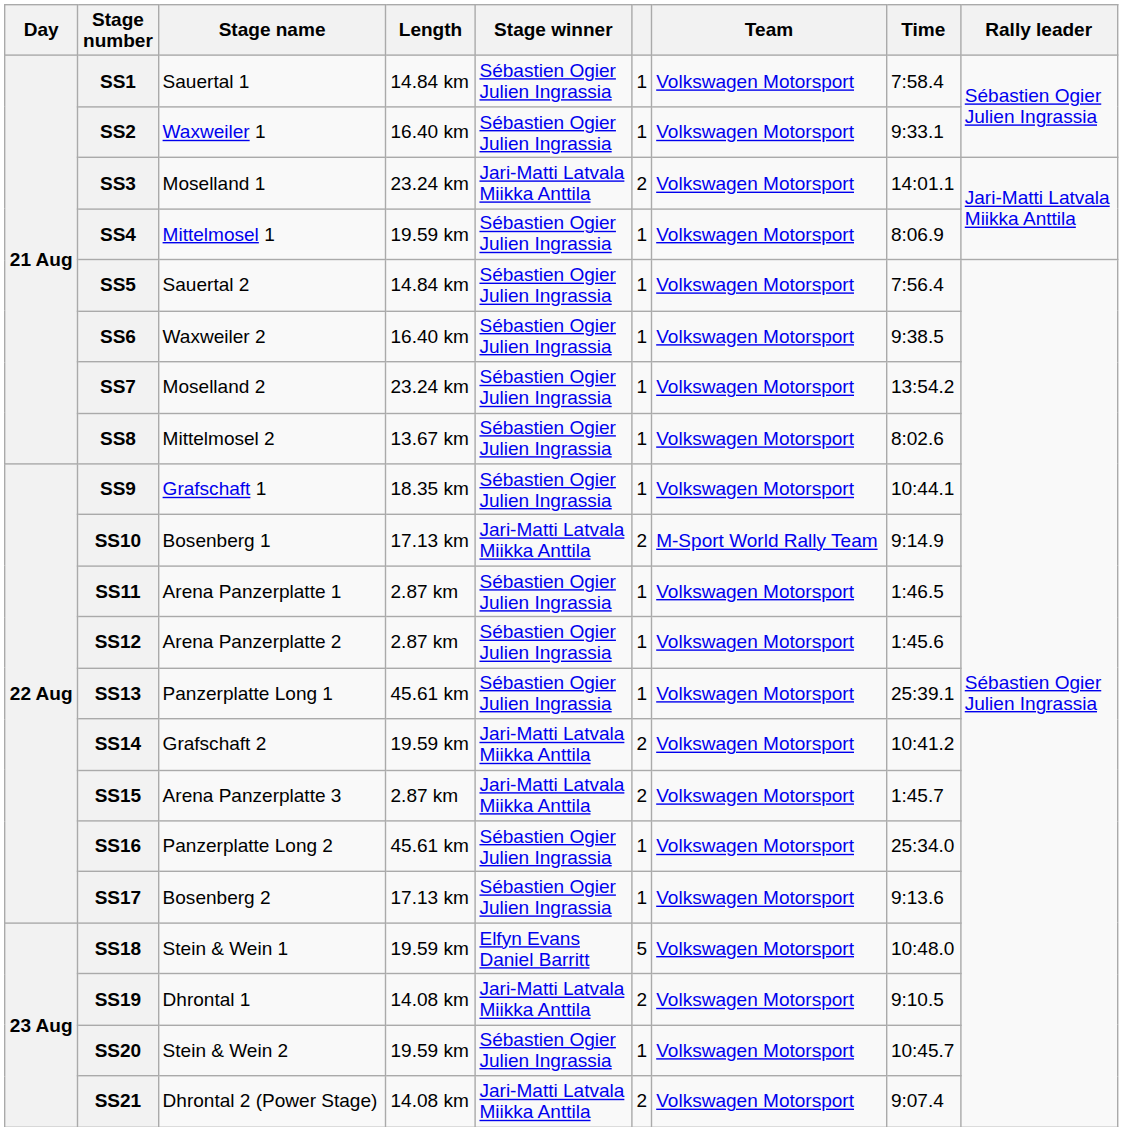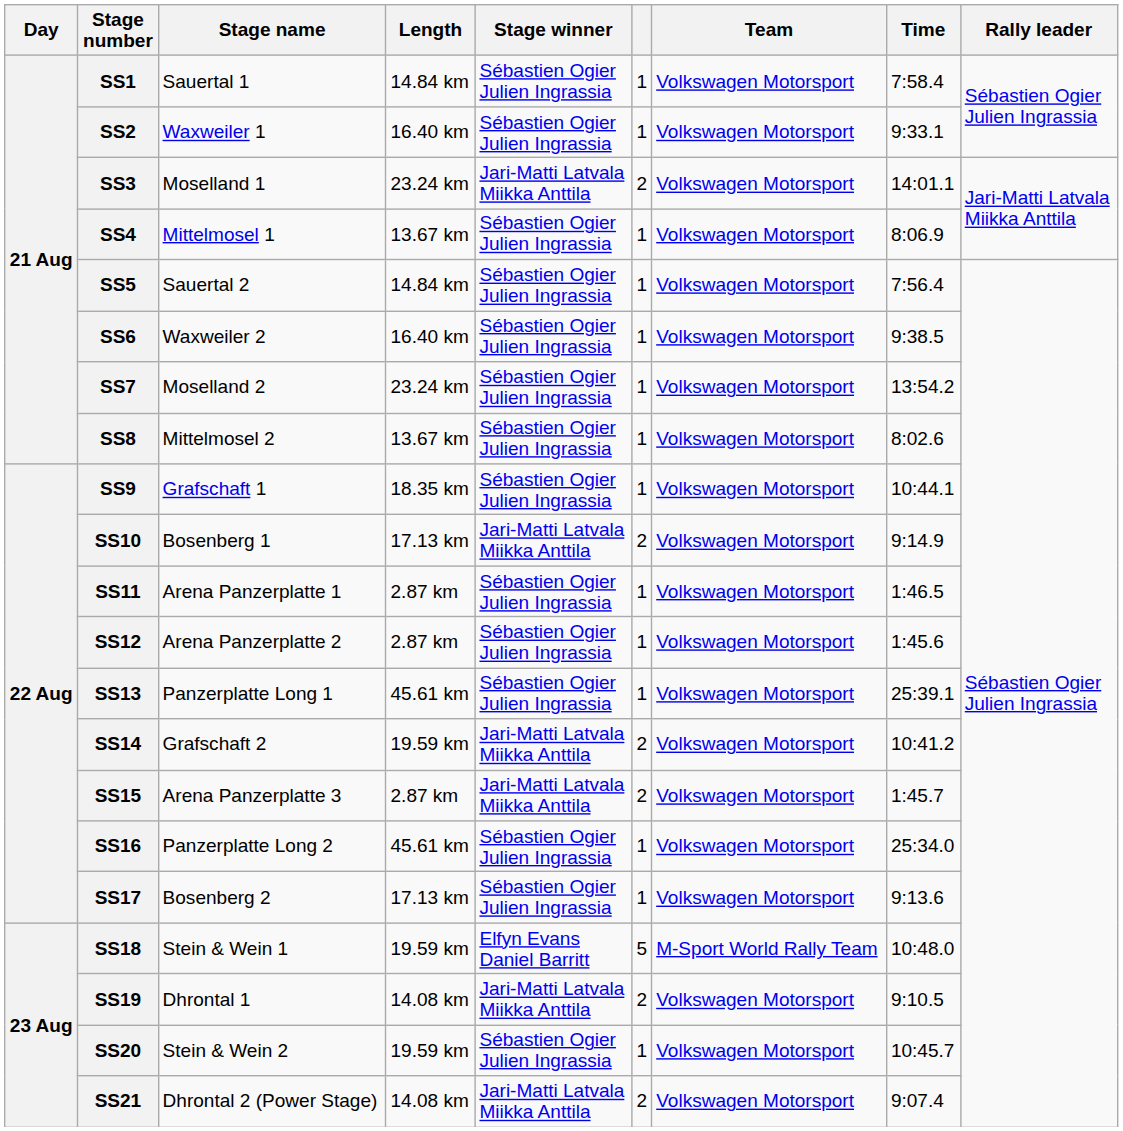SS4 | Length: 19.59 km -> 13.67 km
SS10 | Team: M-Sport World Rally Team -> Volkswagen Motorsport
SS18 | Team: Volkswagen Motorsport -> M-Sport World Rally Team
